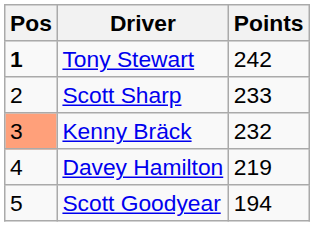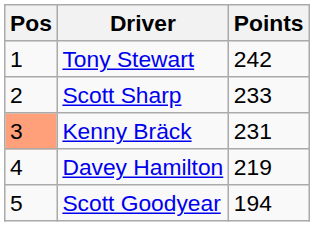Tony Stewart | Pos: bold -> normal
Kenny Bräck | Points: 232 -> 231
